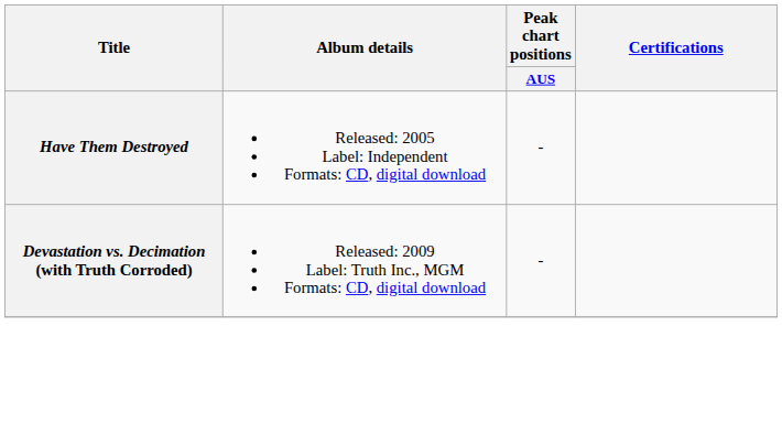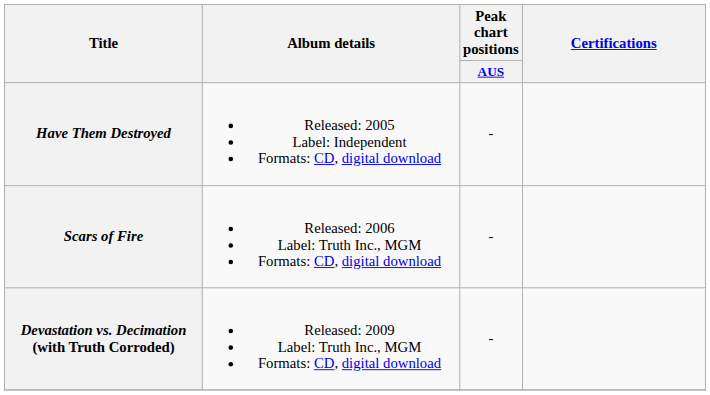+ row: Scars of Fire | Released: 2006 Label: Truth Inc., MGM Formats: CD, digital download | -
